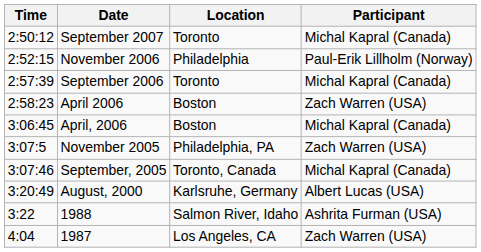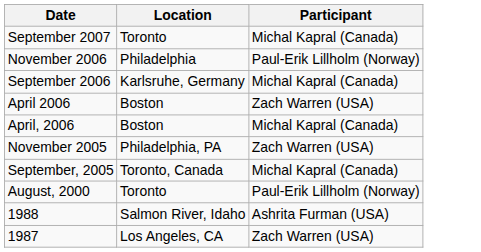- column: Time | 2:50:12 | 2:52:15 | 2:57:39 | 2:58:23 | 3:06:45 | 3:07:5 | 3:07:46 | 3:20:49 | 3:22 | 4:04
September 2006 | Location: Toronto -> Karlsruhe, Germany
August, 2000 | Location: Karlsruhe, Germany -> Toronto
August, 2000 | Participant: Albert Lucas (USA) -> Paul-Erik Lillholm (Norway)
